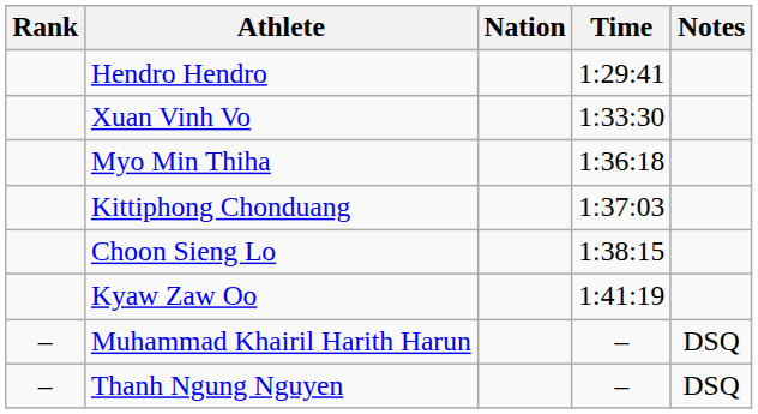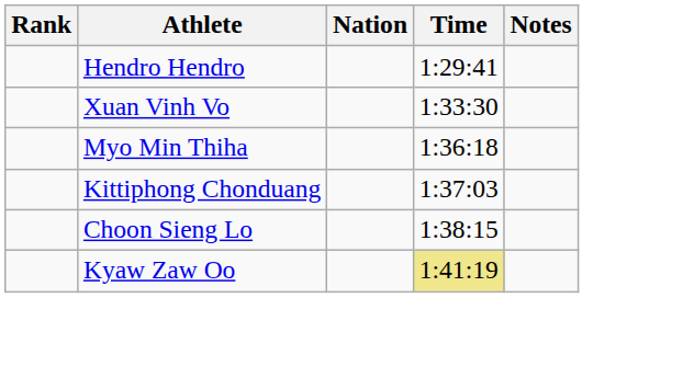Kyaw Zaw Oo | Time: no background -> khaki background
- row: – | Muhammad Khairil Harith Harun | – | DSQ
- row: – | Thanh Ngung Nguyen | – | DSQ
